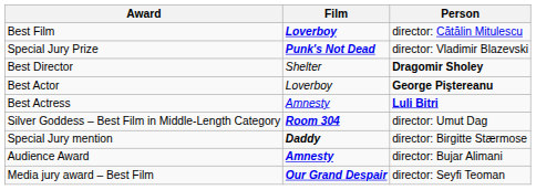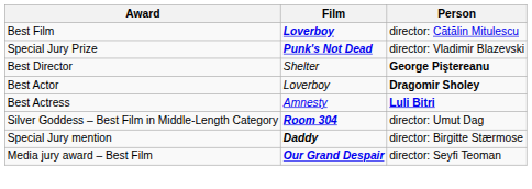Best Director | Person: Dragomir Sholey -> George Piştereanu
Best Actor | Person: George Piştereanu -> Dragomir Sholey
- row: Audience Award | Amnesty | director: Bujar Alimani
